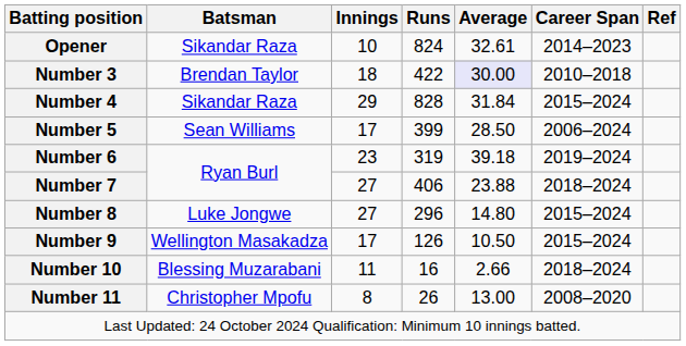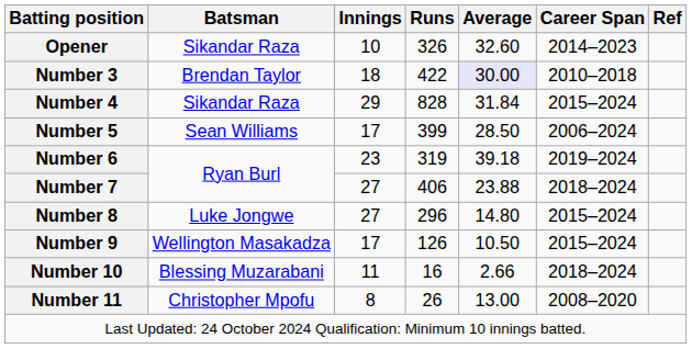Opener | Runs: 824 -> 326
Opener | Average: 32.61 -> 32.60
